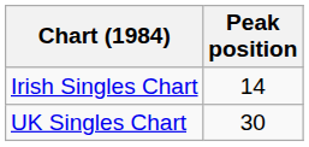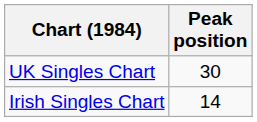rows swapped: UK Singles Chart <-> Irish Singles Chart
